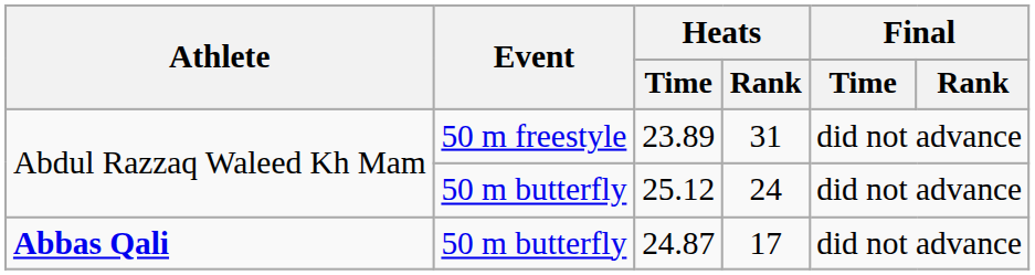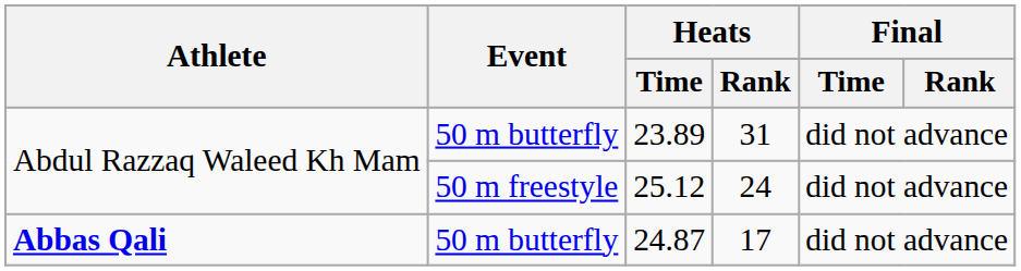23.89 | Event: 50 m freestyle -> 50 m butterfly
25.12 | Event: 50 m butterfly -> 50 m freestyle
